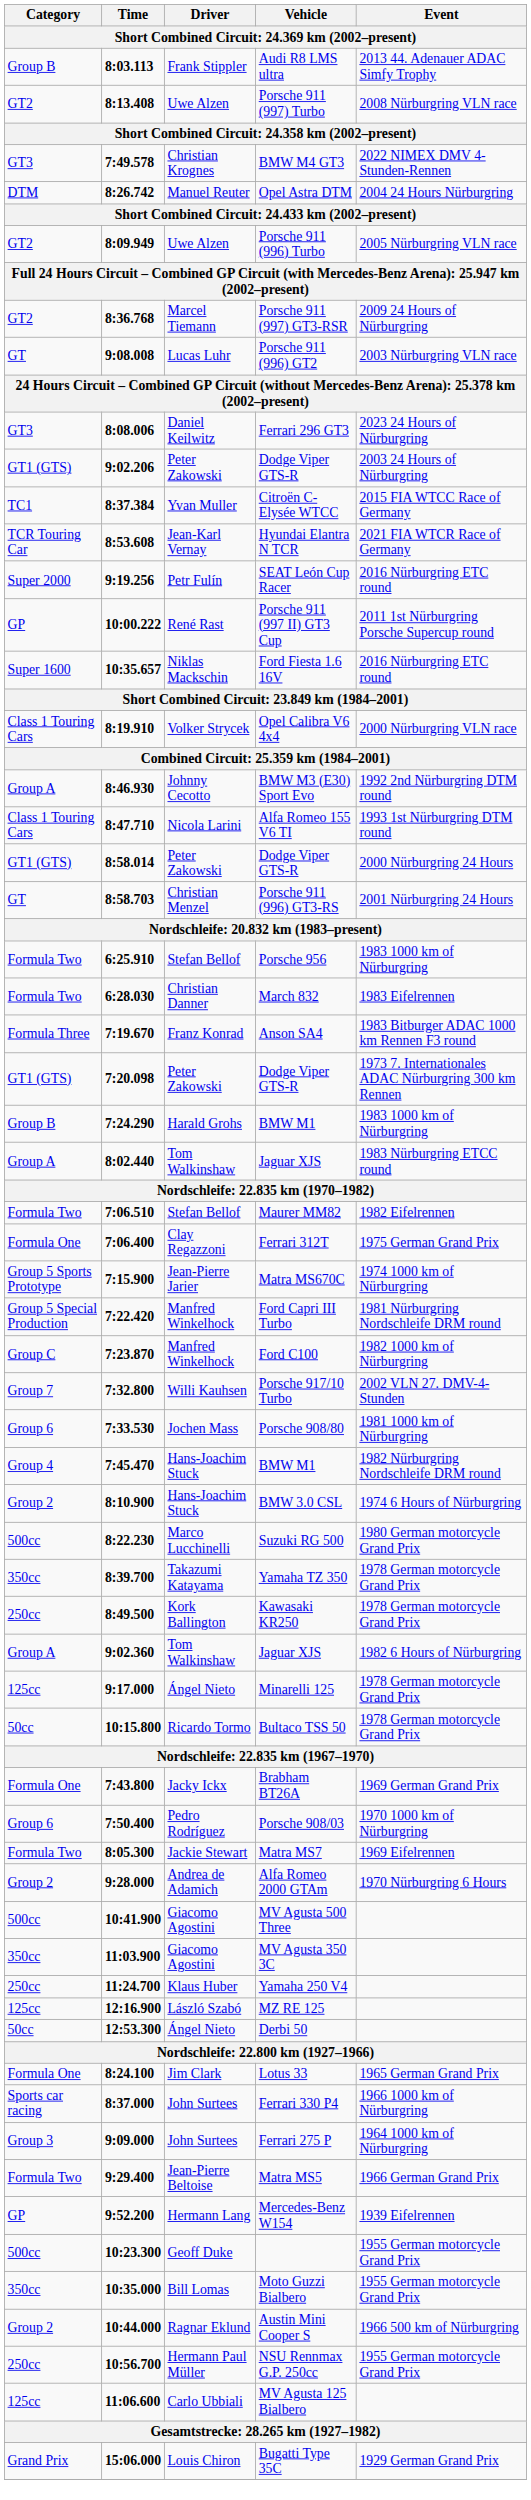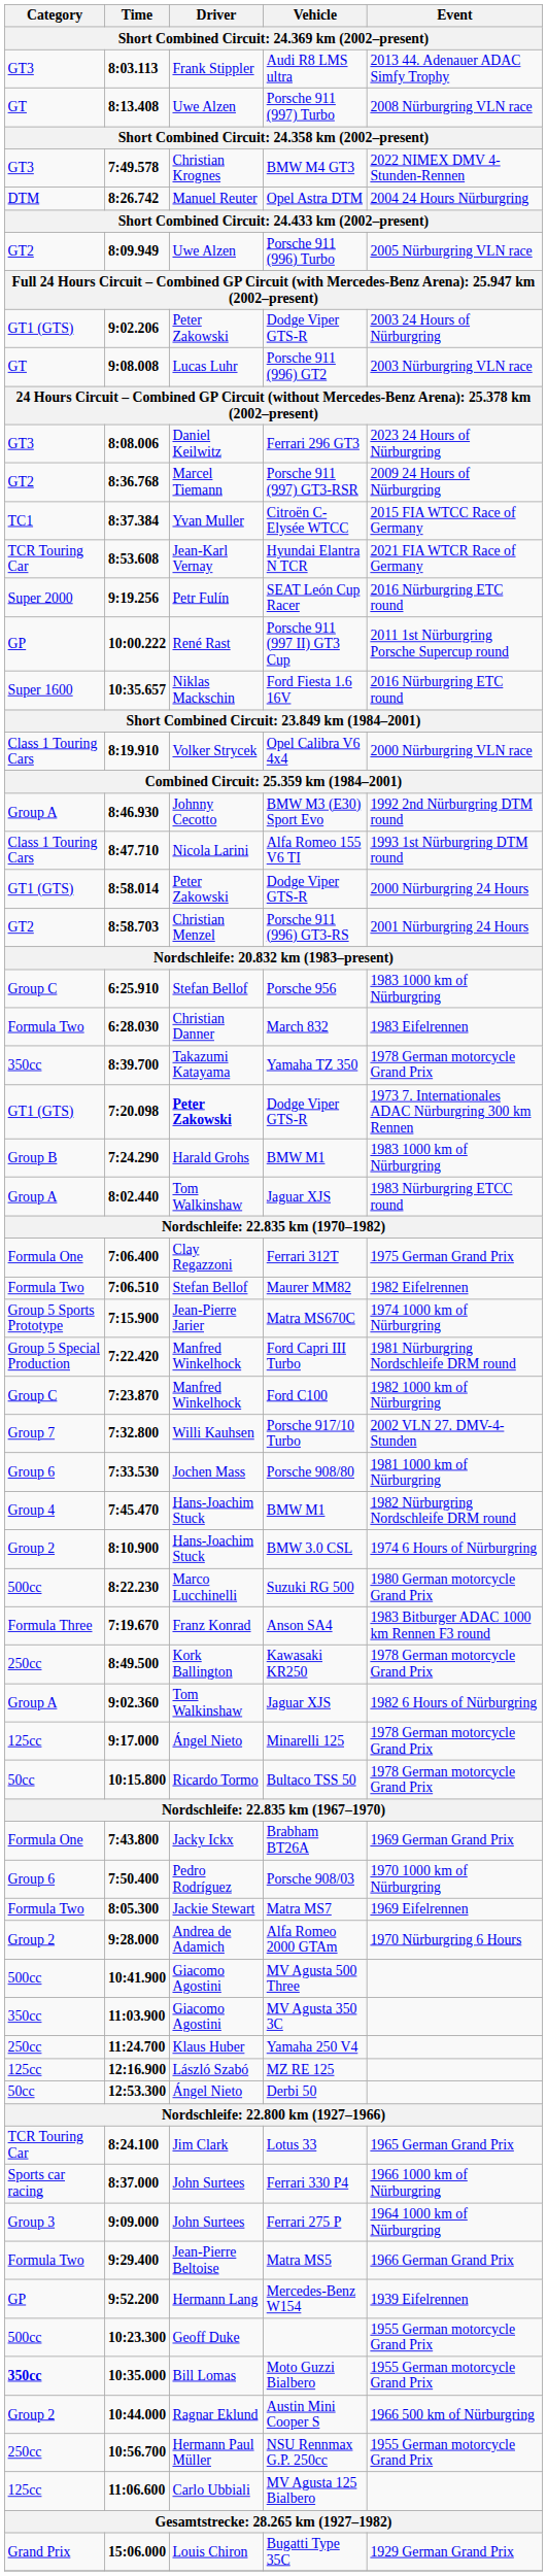Audi R8 LMS ultra | Category: Group B -> GT3
Porsche 911 (997) Turbo | Category: GT2 -> GT
rows swapped: 9:02.206 / Dodge Viper GTS-R <-> Porsche 911 (997) GT3-RSR
Porsche 911 (996) GT3-RS | Category: GT -> GT2
Porsche 956 | Category: Formula Two -> Group C
rows swapped: Anson SA4 <-> Yamaha TZ 350
7:20.098 / Dodge Viper GTS-R | Driver: normal -> bold
rows swapped: Ferrari 312T <-> Maurer MM82
Lotus 33 | Category: Formula One -> TCR Touring Car
Moto Guzzi Bialbero | Category: normal -> bold
